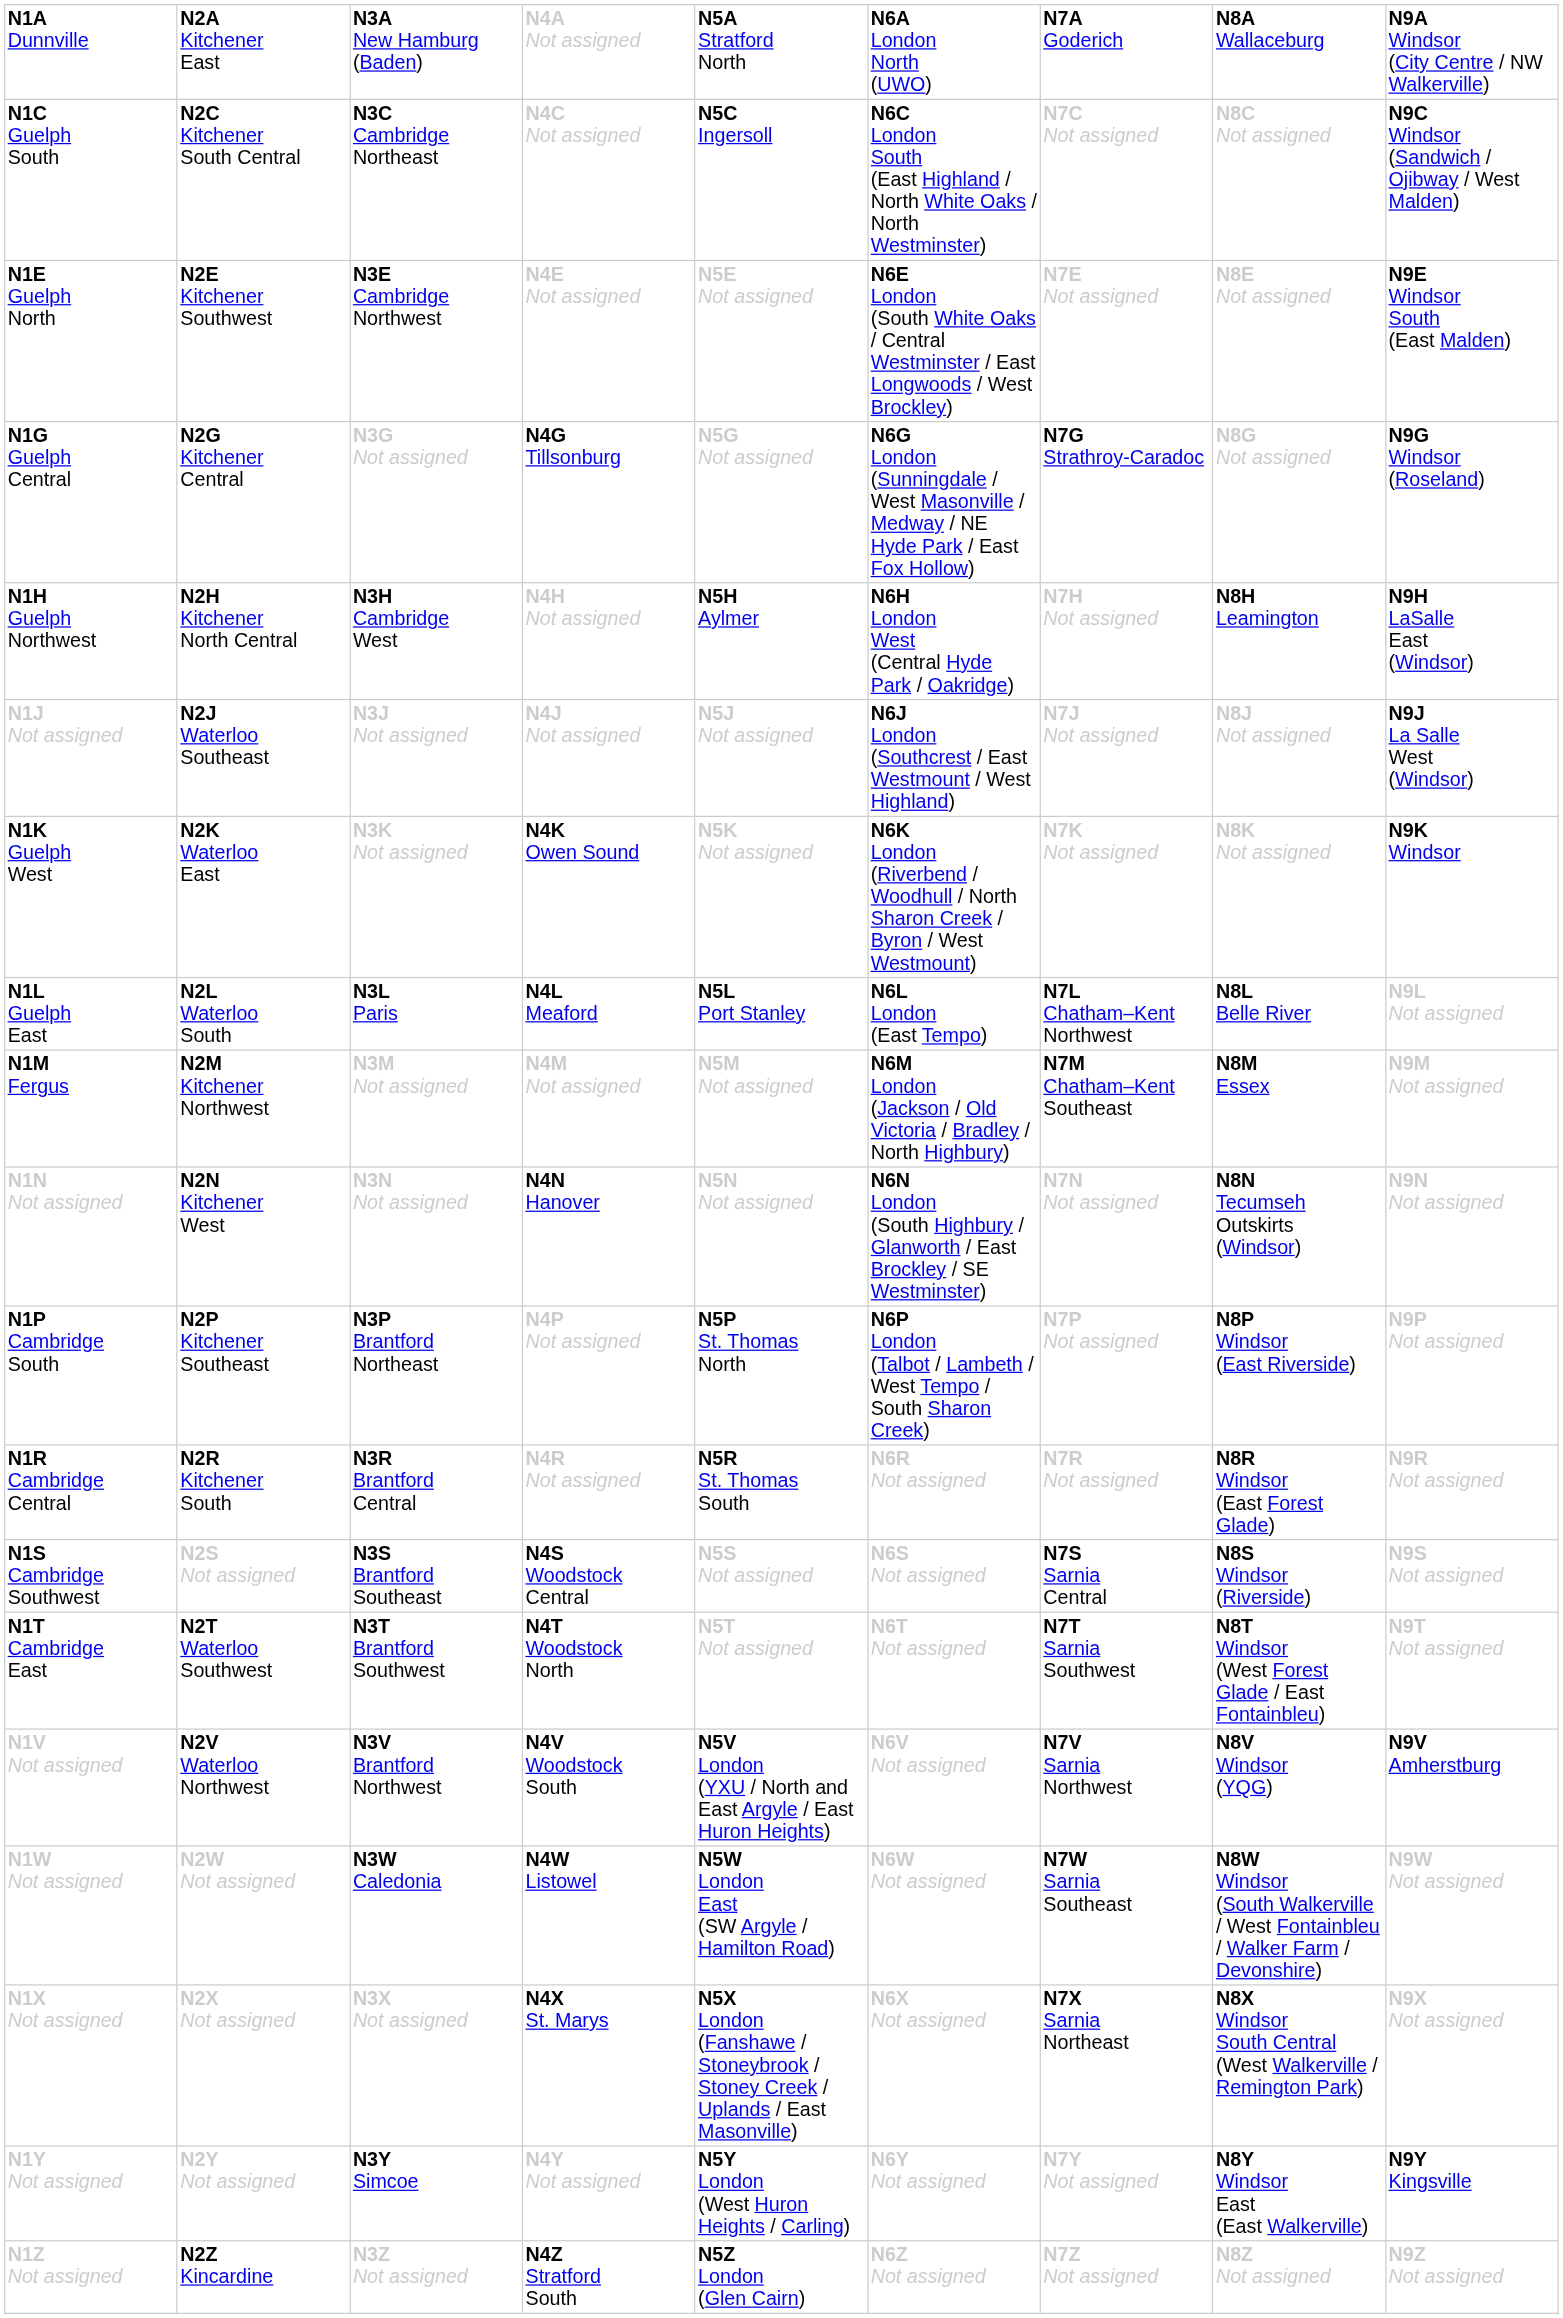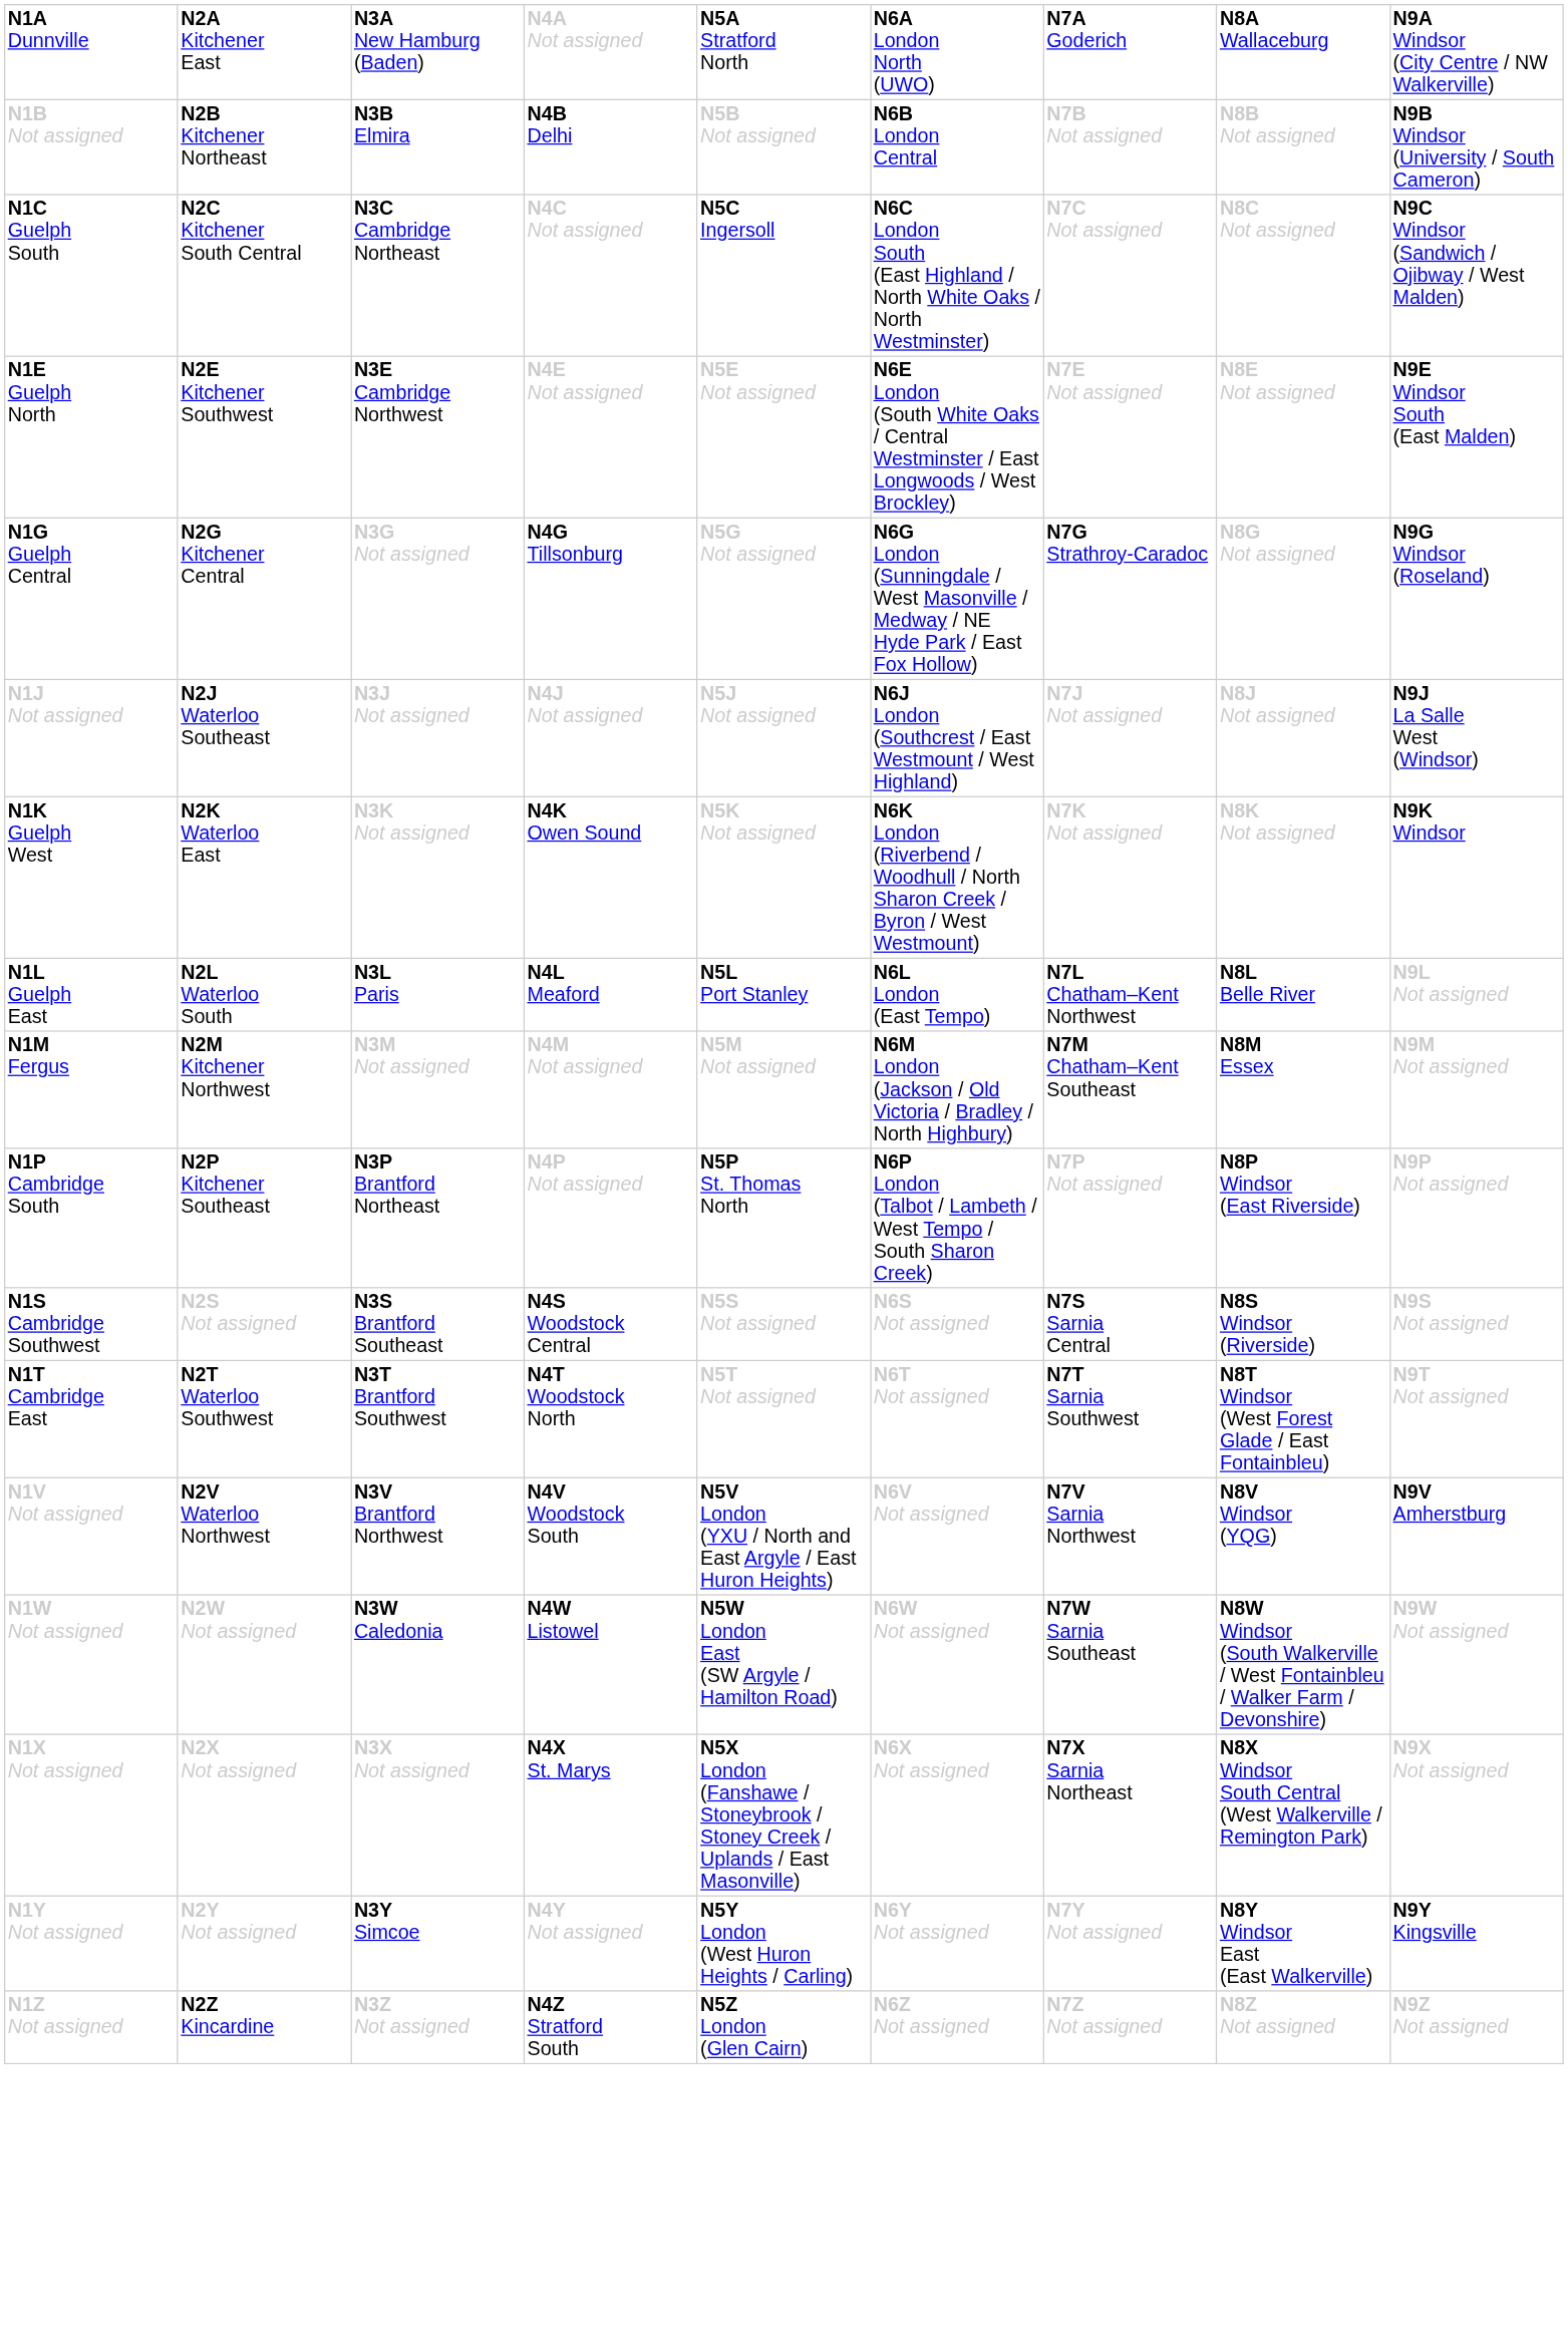+ row: N1B Not assigned | N2B Kitchener Northeast | N3B Elmira | N4B Delhi | N5B Not assigned | N6B London Central | N7B Not assigned | N8B Not assigned | N9B Windsor (University / South Cameron)
- row: N1H Guelph Northwest | N2H Kitchener North Central | N3H Cambridge West | N4H Not assigned | N5H Aylmer | N6H London West (Central Hyde Park / Oakridge) | N7H Not assigned | N8H Leamington | N9H LaSalle East (Windsor)
- row: N1N Not assigned | N2N Kitchener West | N3N Not assigned | N4N Hanover | N5N Not assigned | N6N London (South Highbury / Glanworth / East Brockley / SE Westminster) | N7N Not assigned | N8N Tecumseh Outskirts (Windsor) | N9N Not assigned
- row: N1R Cambridge Central | N2R Kitchener South | N3R Brantford Central | N4R Not assigned | N5R St. Thomas South | N6R Not assigned | N7R Not assigned | N8R Windsor (East Forest Glade) | N9R Not assigned
